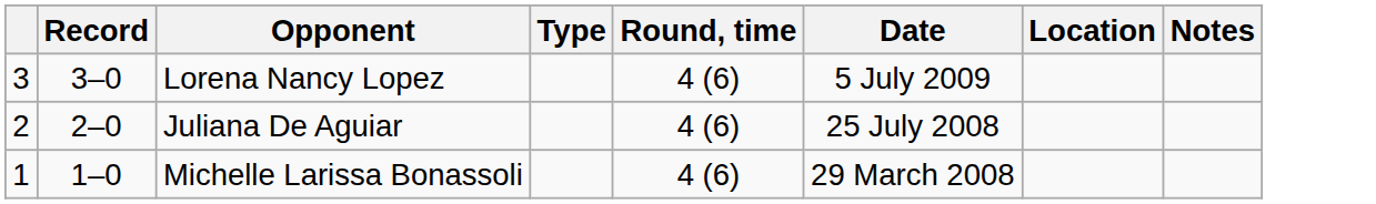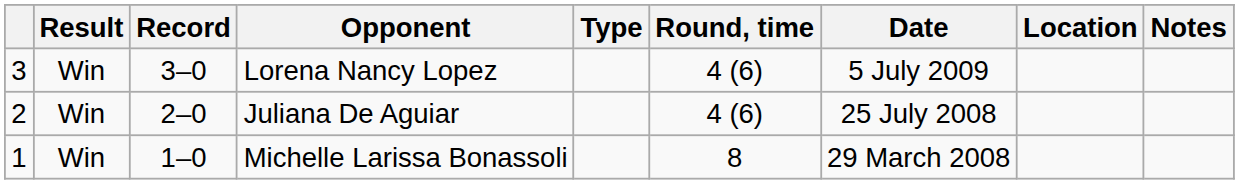+ column: Result | Win | Win | Win
Michelle Larissa Bonassoli | Round, time: 4 (6) -> 8
